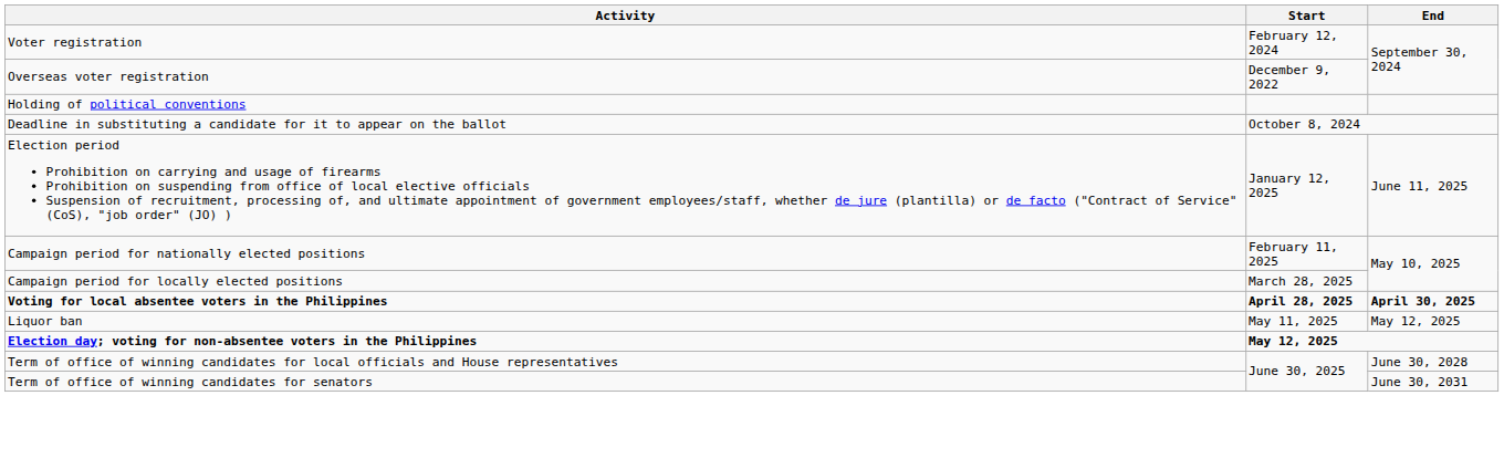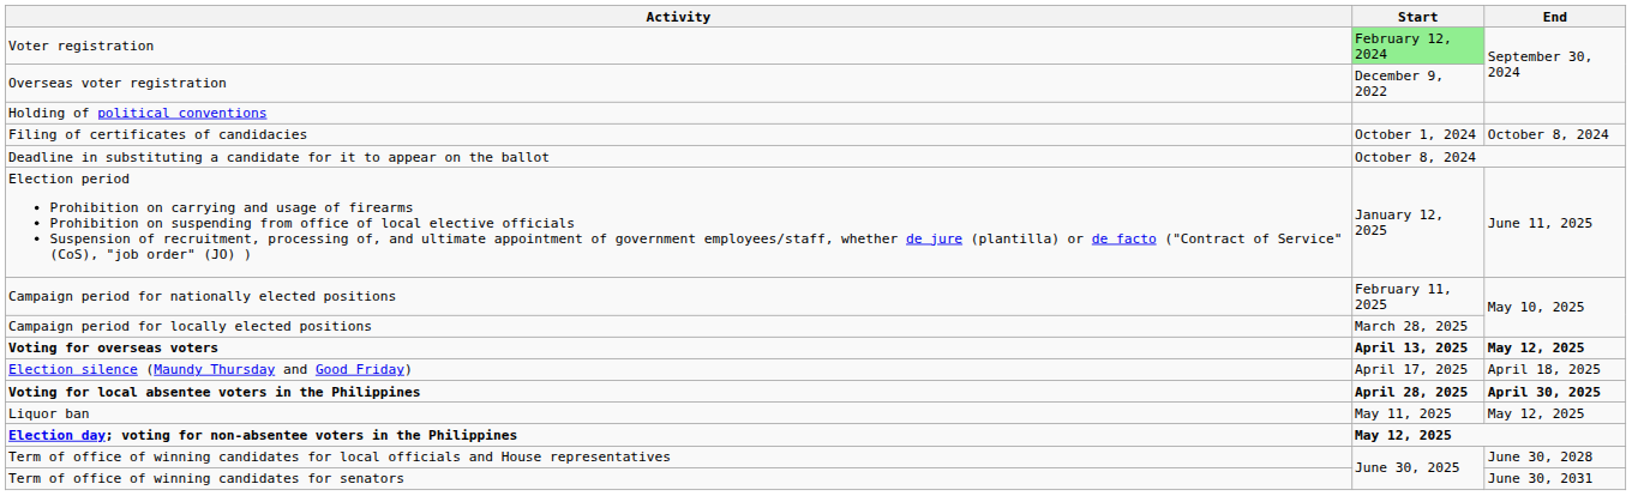Voter registration | Start: no background -> lightgreen background
+ row: Filing of certificates of candidacies | October 1, 2024 | October 8, 2024
+ row: Voting for overseas voters | April 13, 2025 | May 12, 2025
+ row: Election silence (Maundy Thursday and Good Friday) | April 17, 2025 | April 18, 2025
